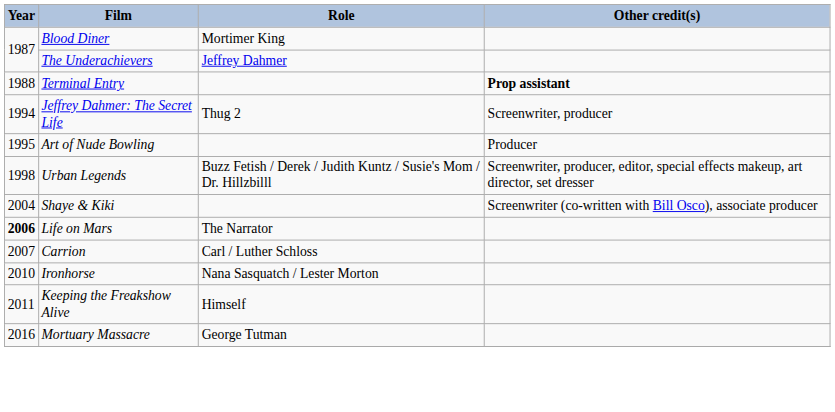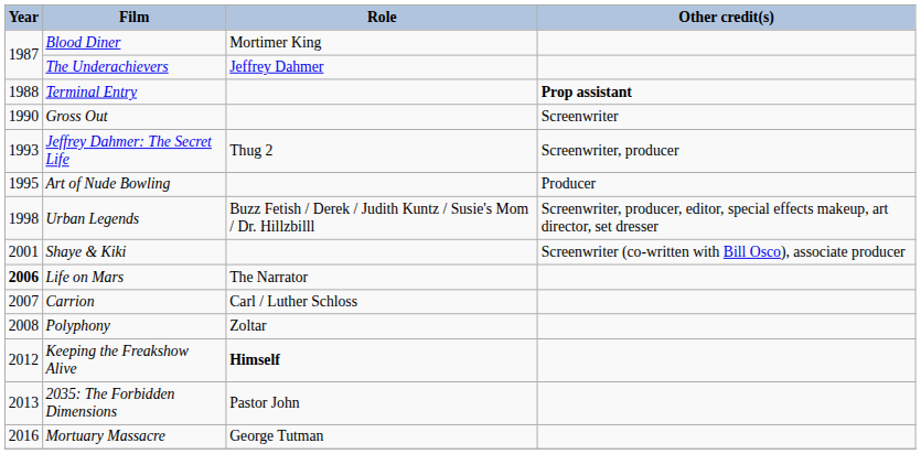+ row: 1990 | Gross Out | Screenwriter
Jeffrey Dahmer: The Secret Life | Year: 1994 -> 1993
Shaye & Kiki | Year: 2004 -> 2001
+ row: 2008 | Polyphony | Zoltar
- row: 2010 | Ironhorse | Nana Sasquatch / Lester Morton
Keeping the Freakshow Alive | Year: 2011 -> 2012
Keeping the Freakshow Alive | Role: normal -> bold
+ row: 2013 | 2035: The Forbidden Dimensions | Pastor John
